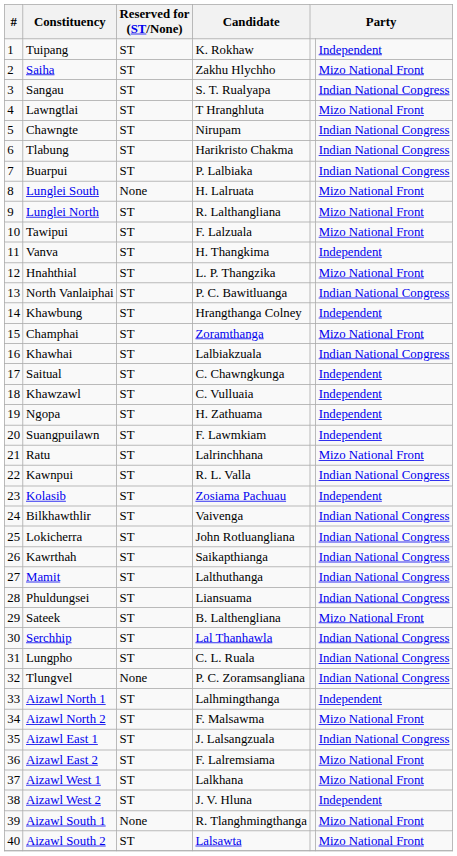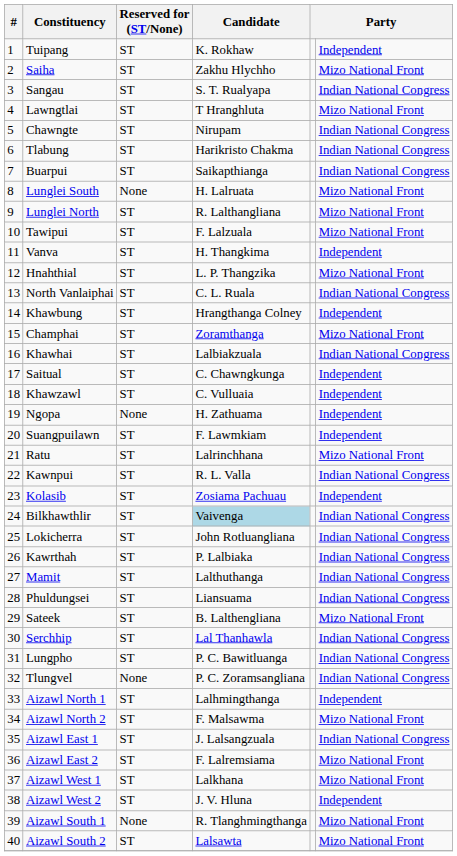Buarpui | Candidate: P. Lalbiaka -> Saikapthianga
North Vanlaiphai | Candidate: P. C. Bawitluanga -> C. L. Ruala
Ngopa | Reserved for (ST/None): ST -> None
Bilkhawthlir | Candidate: no background -> lightblue background
Kawrthah | Candidate: Saikapthianga -> P. Lalbiaka
Lungpho | Candidate: C. L. Ruala -> P. C. Bawitluanga
